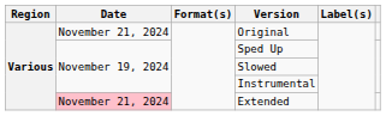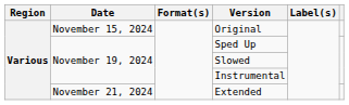Original | Date: November 21, 2024 -> November 15, 2024
Extended | Date: pink background -> no background
